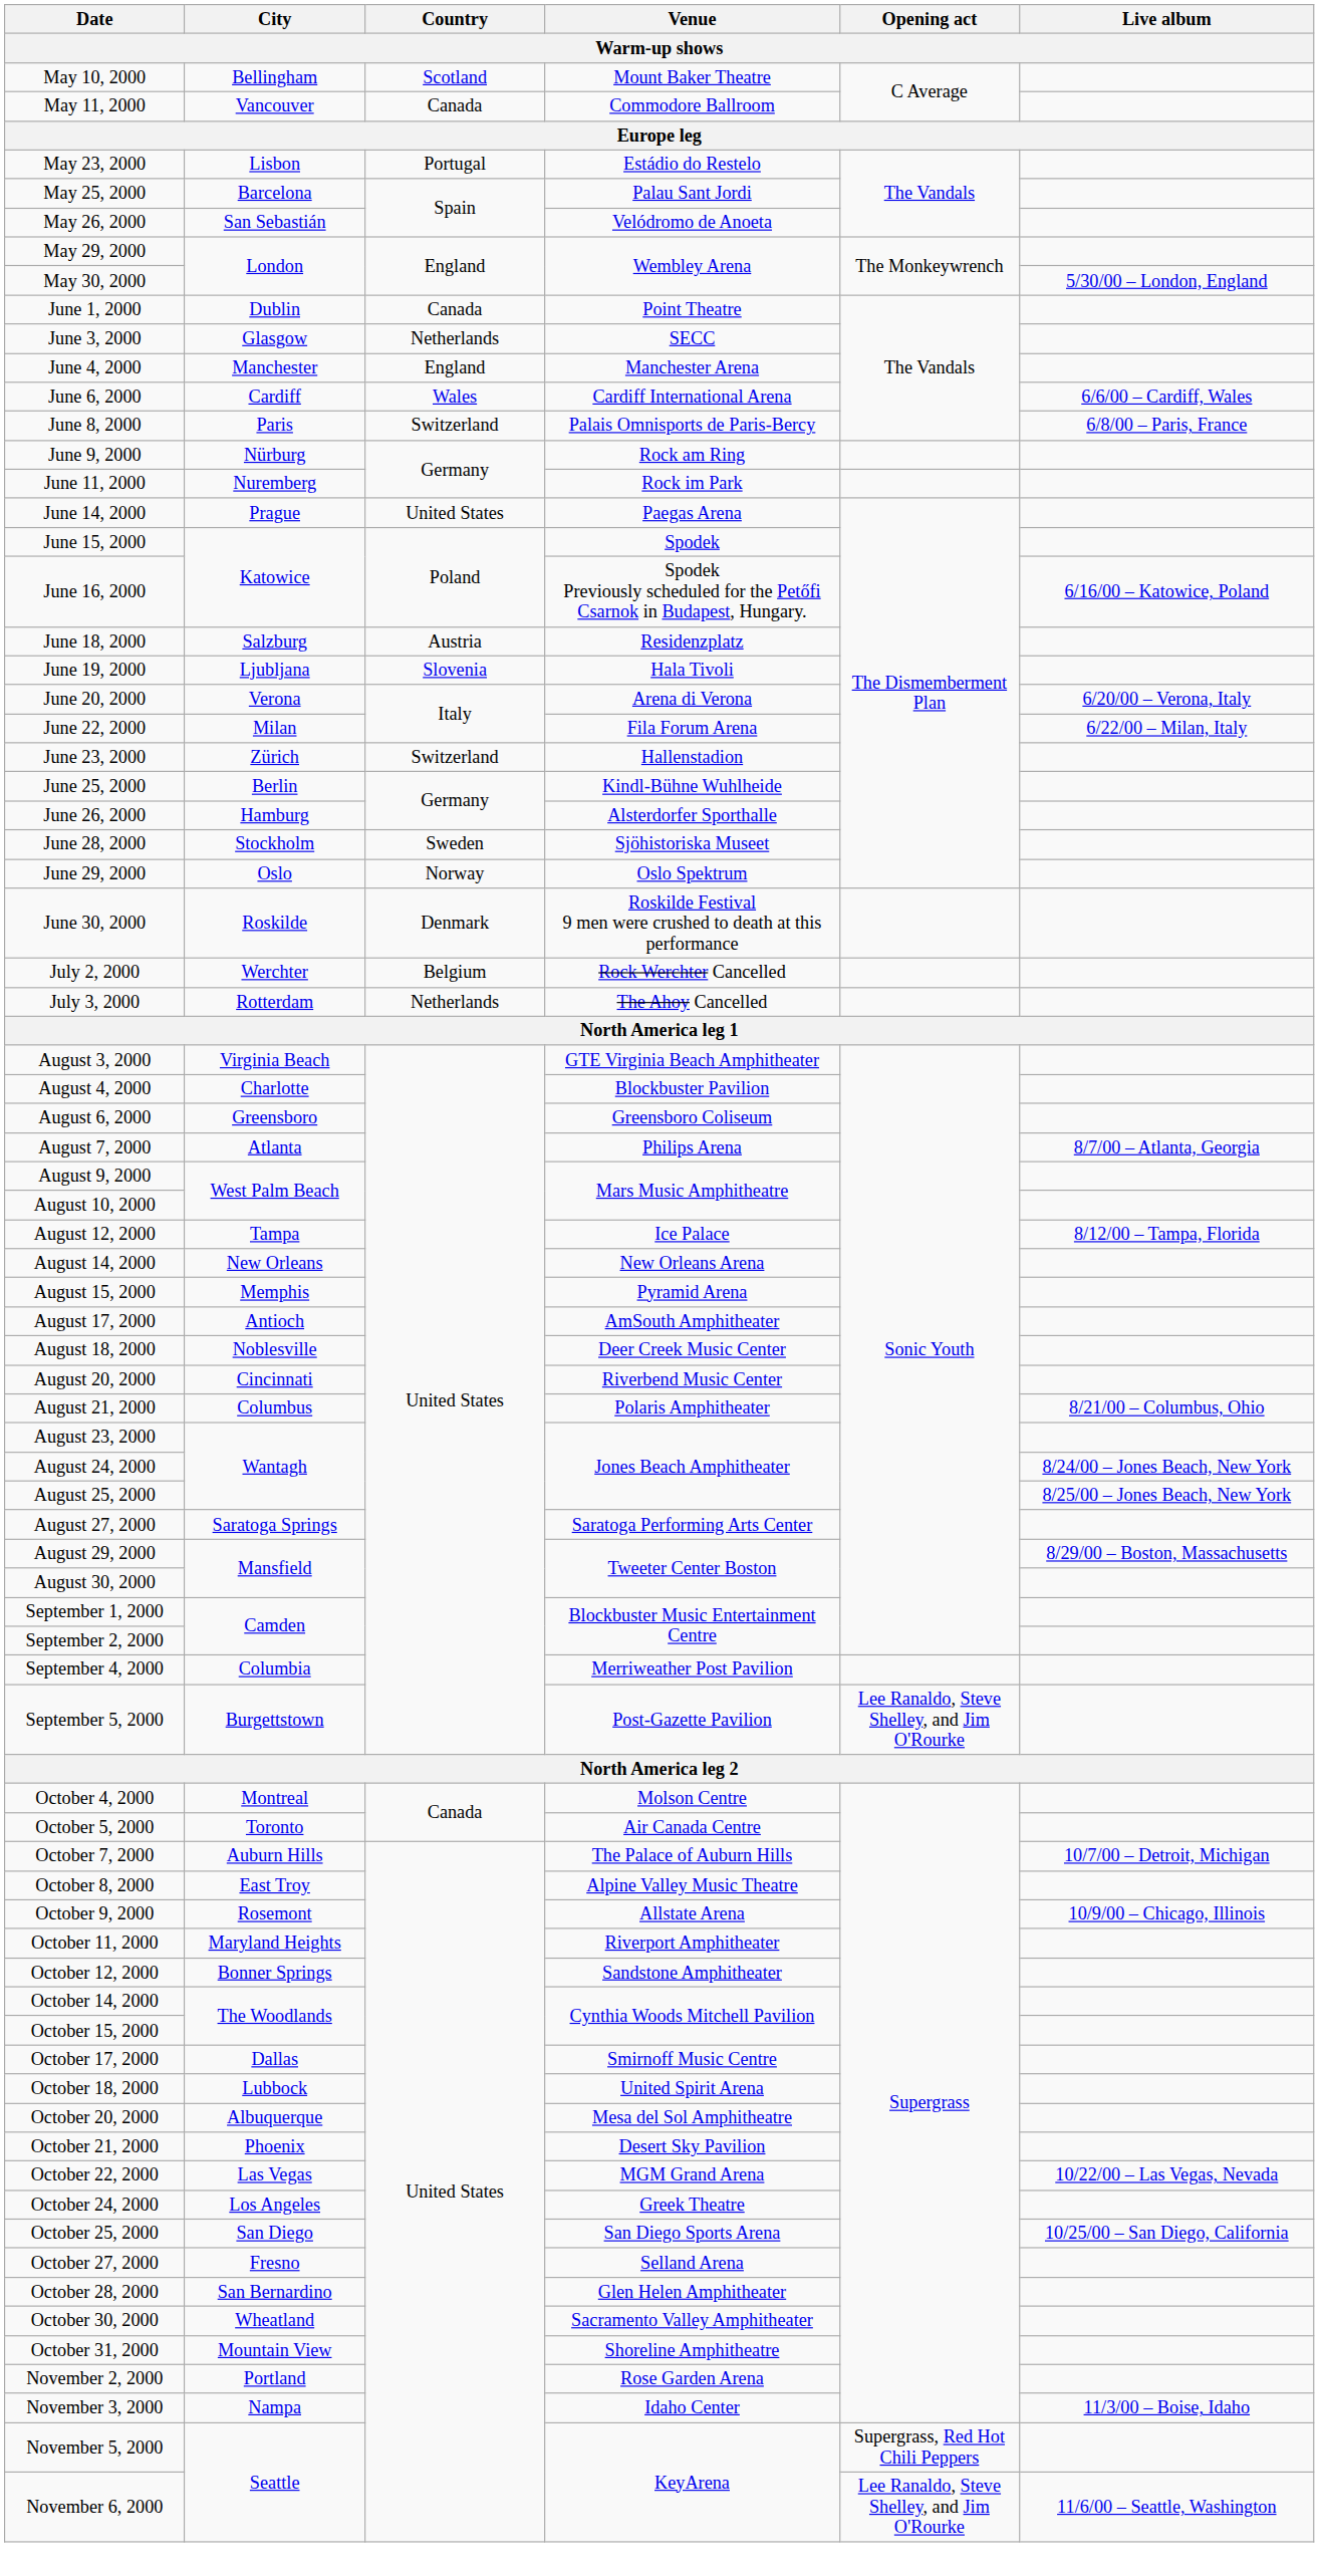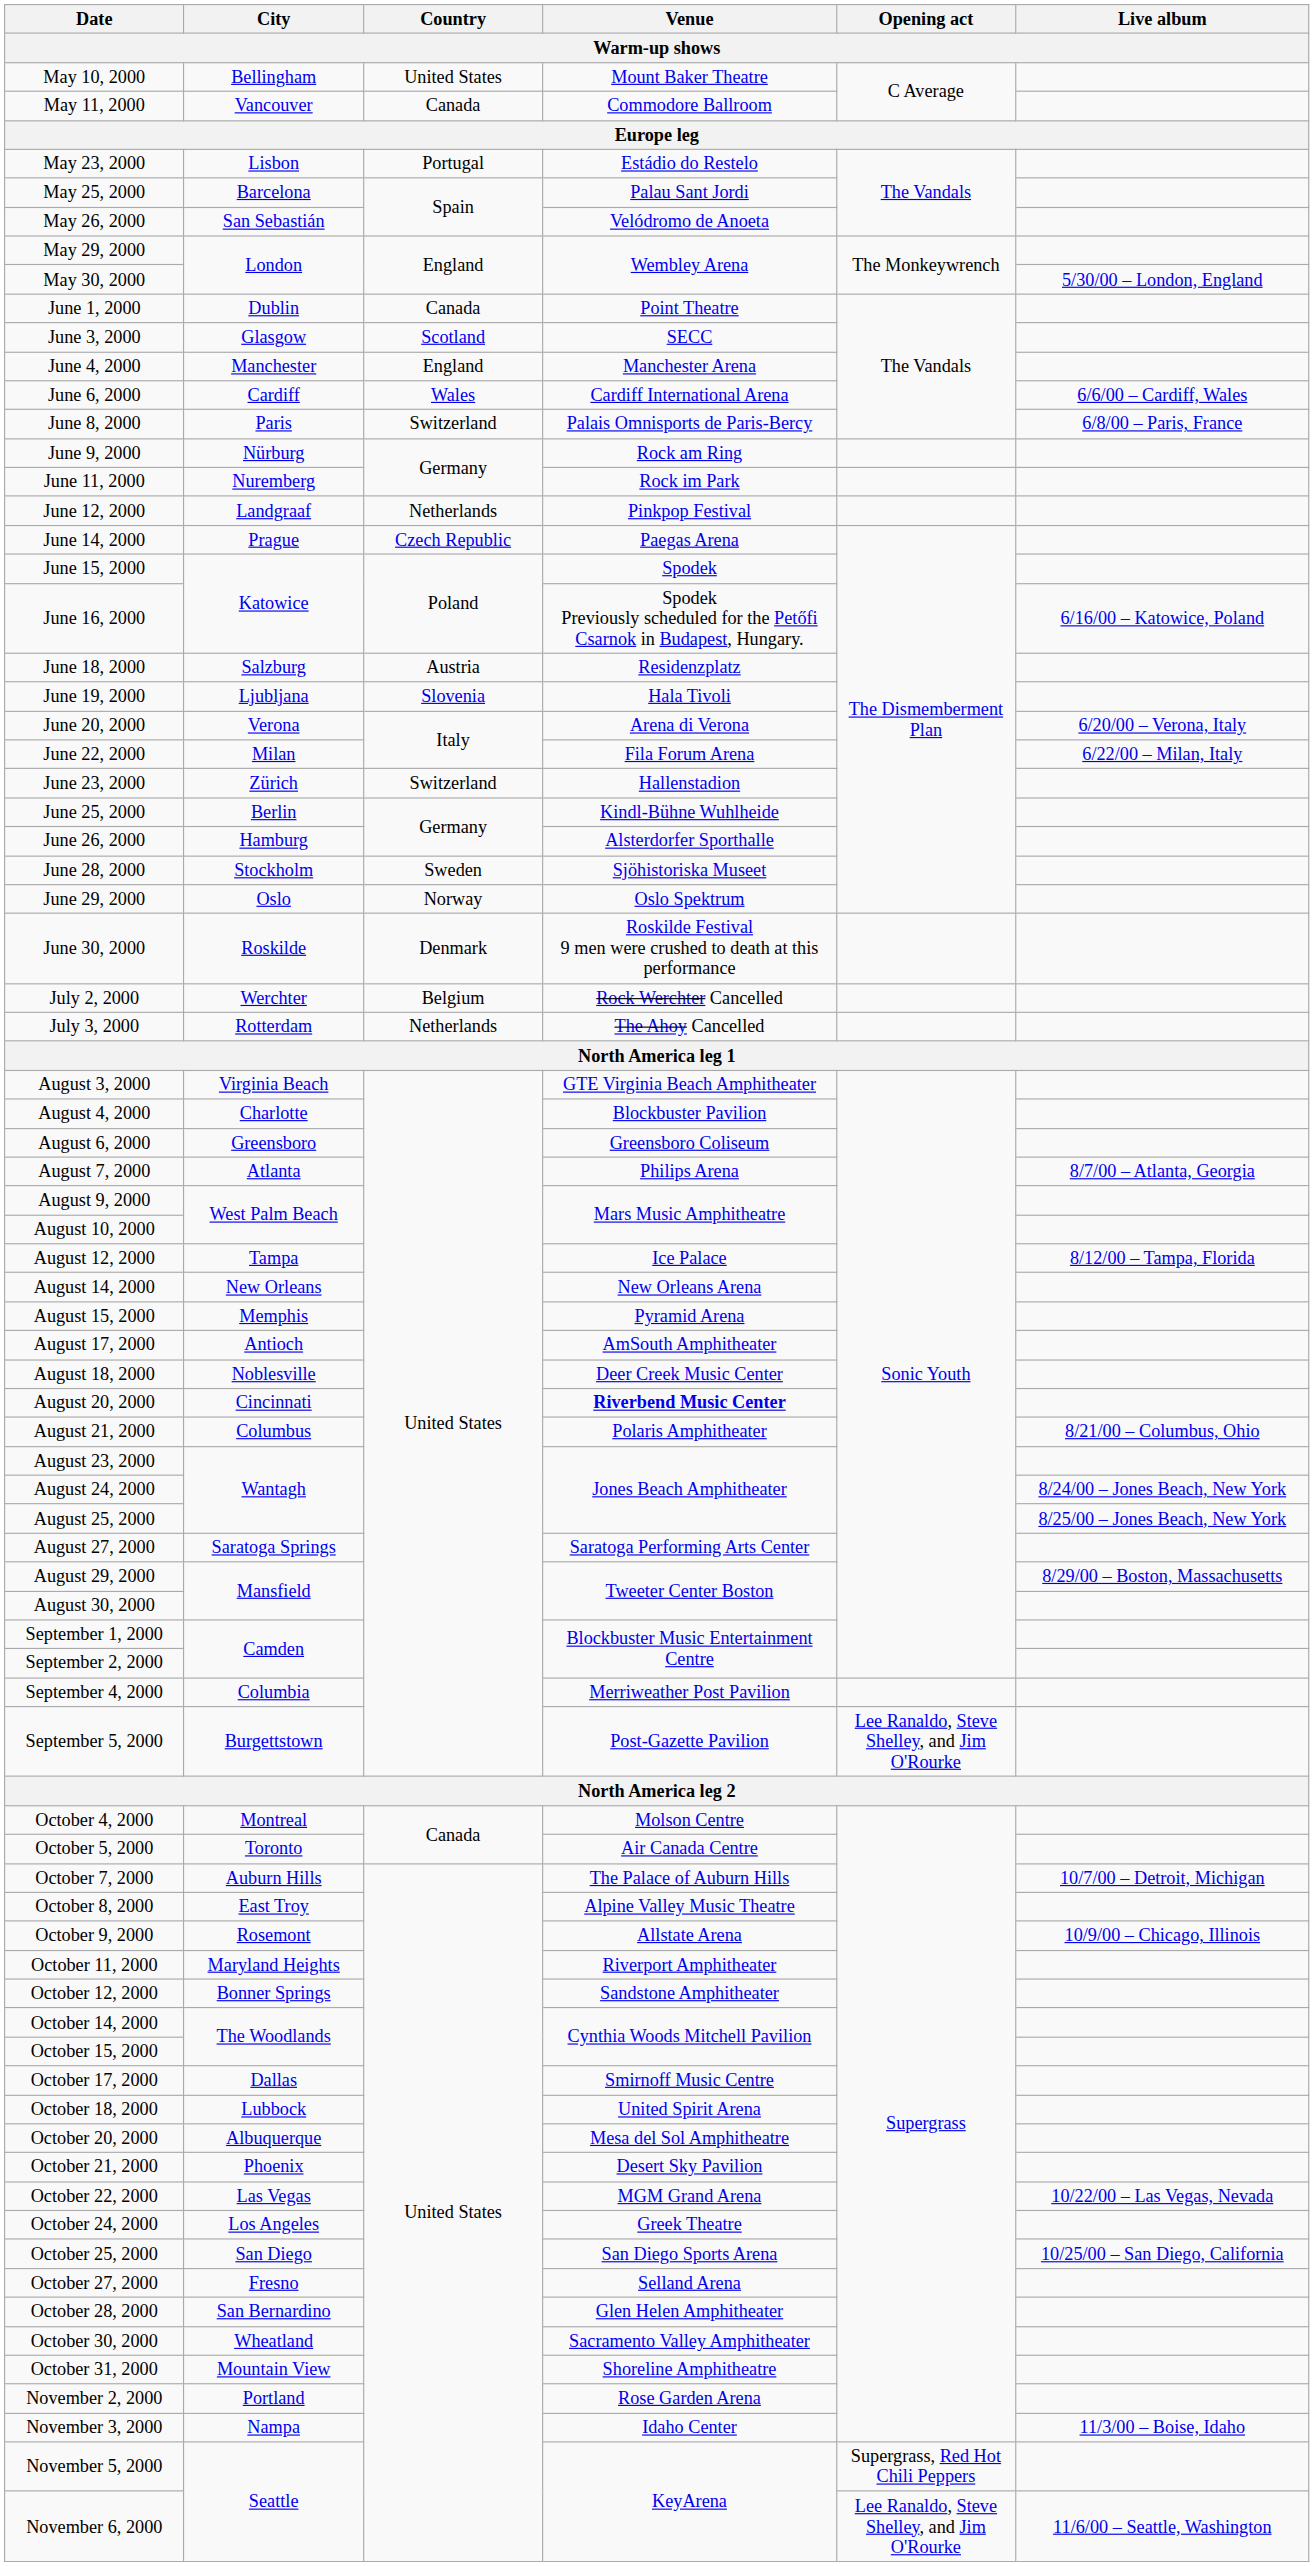May 10, 2000 | Country: Scotland -> United States
June 3, 2000 | Country: Netherlands -> Scotland
+ row: June 12, 2000 | Landgraaf | Netherlands | Pinkpop Festival
June 14, 2000 | Country: United States -> Czech Republic
August 20, 2000 | Venue: normal -> bold
